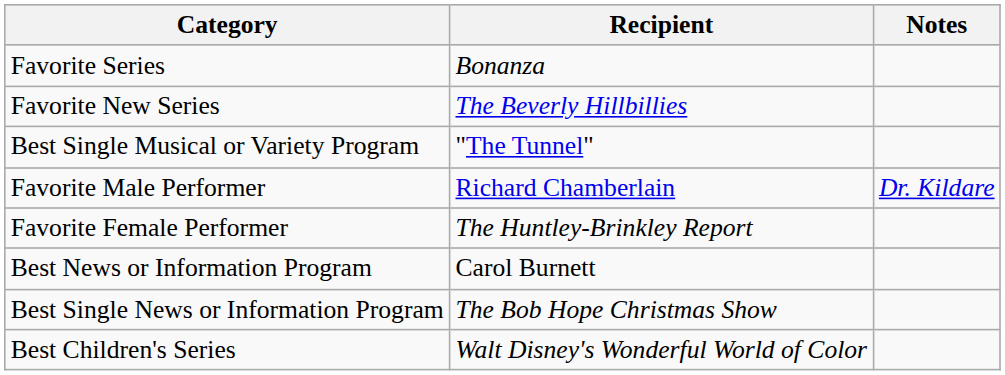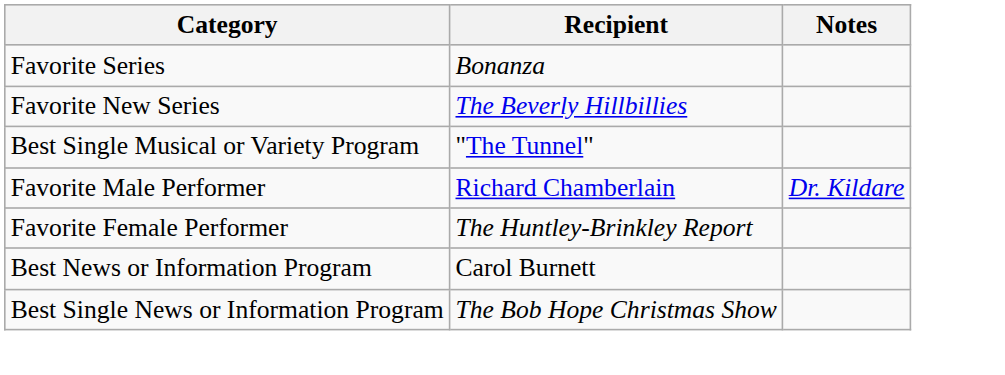- row: Best Children's Series | Walt Disney's Wonderful World of Color
